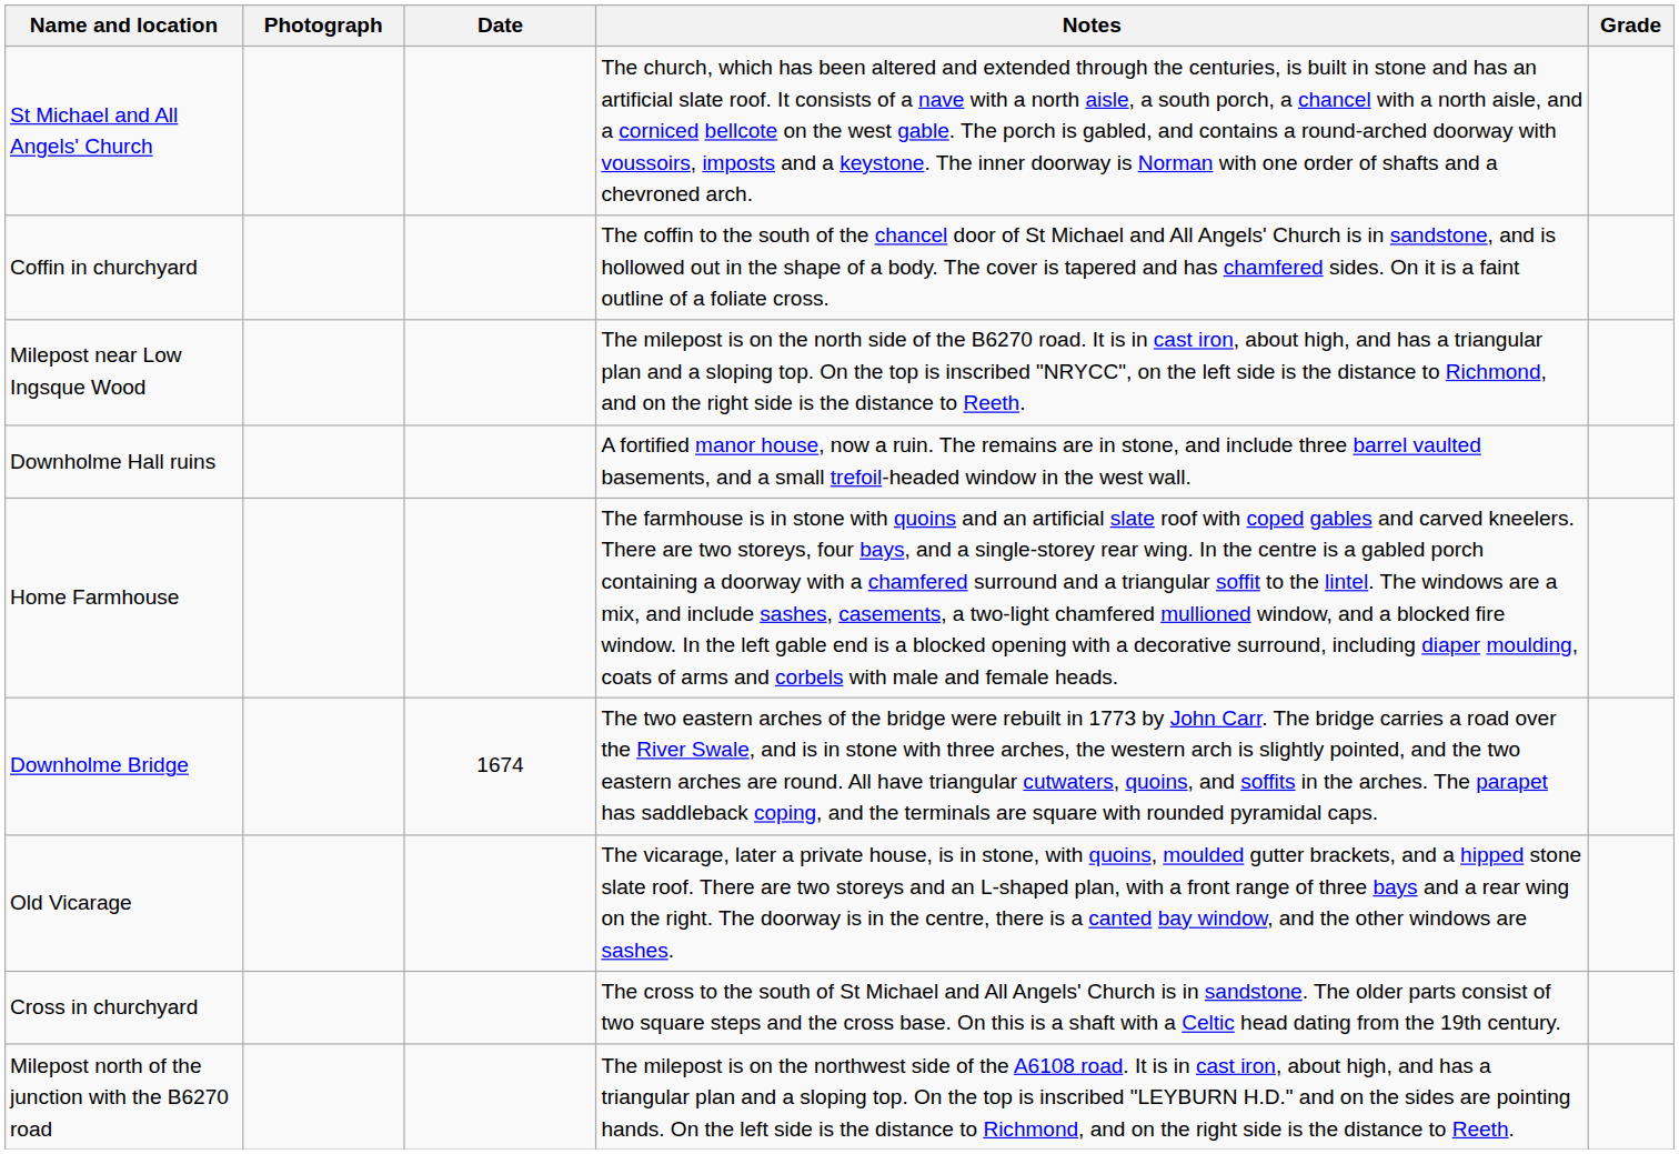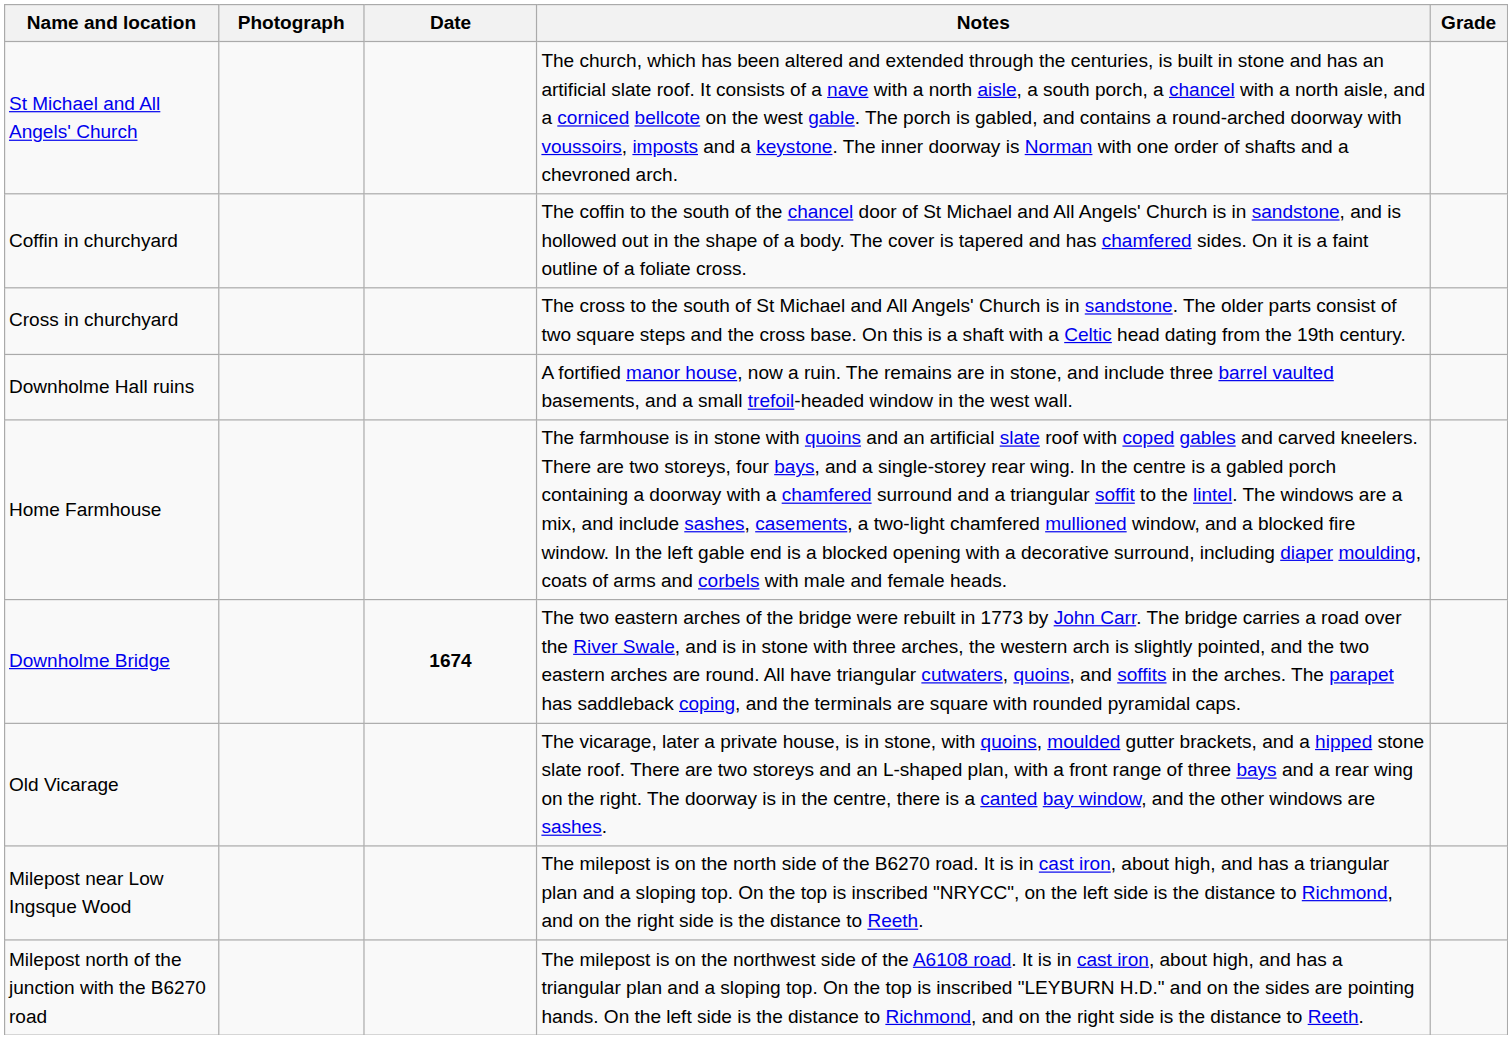rows swapped: Cross in churchyard <-> Milepost near Low Ingsque Wood
Downholme Bridge | Date: normal -> bold
